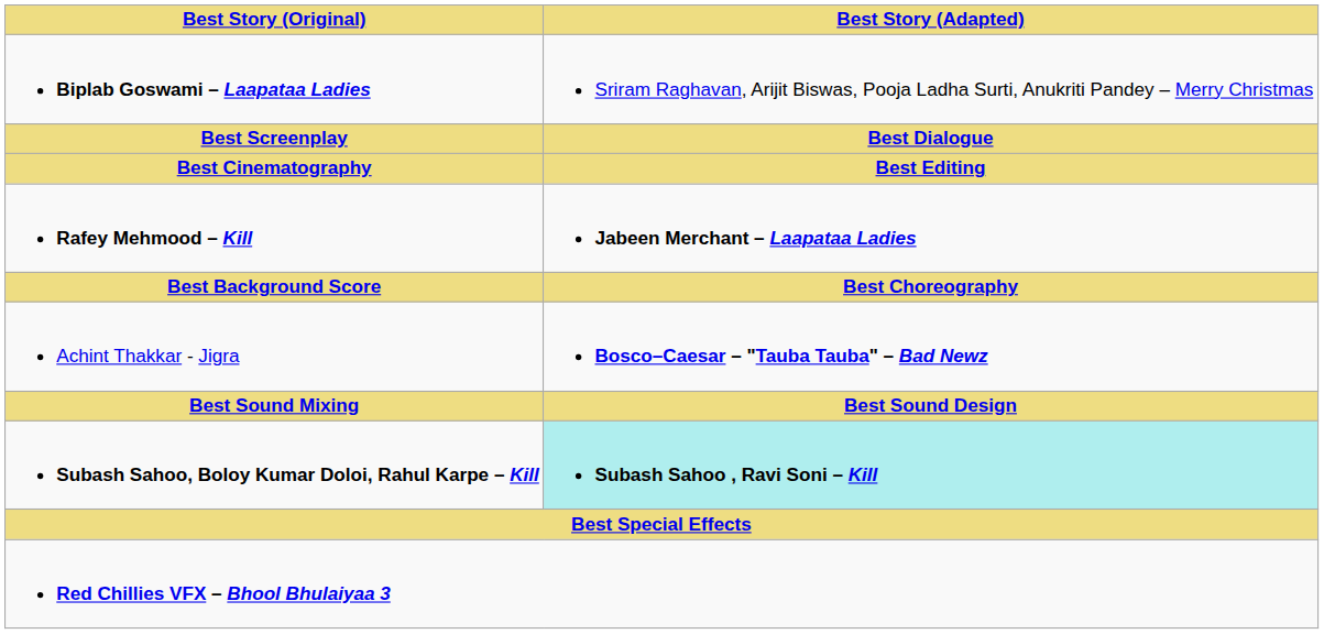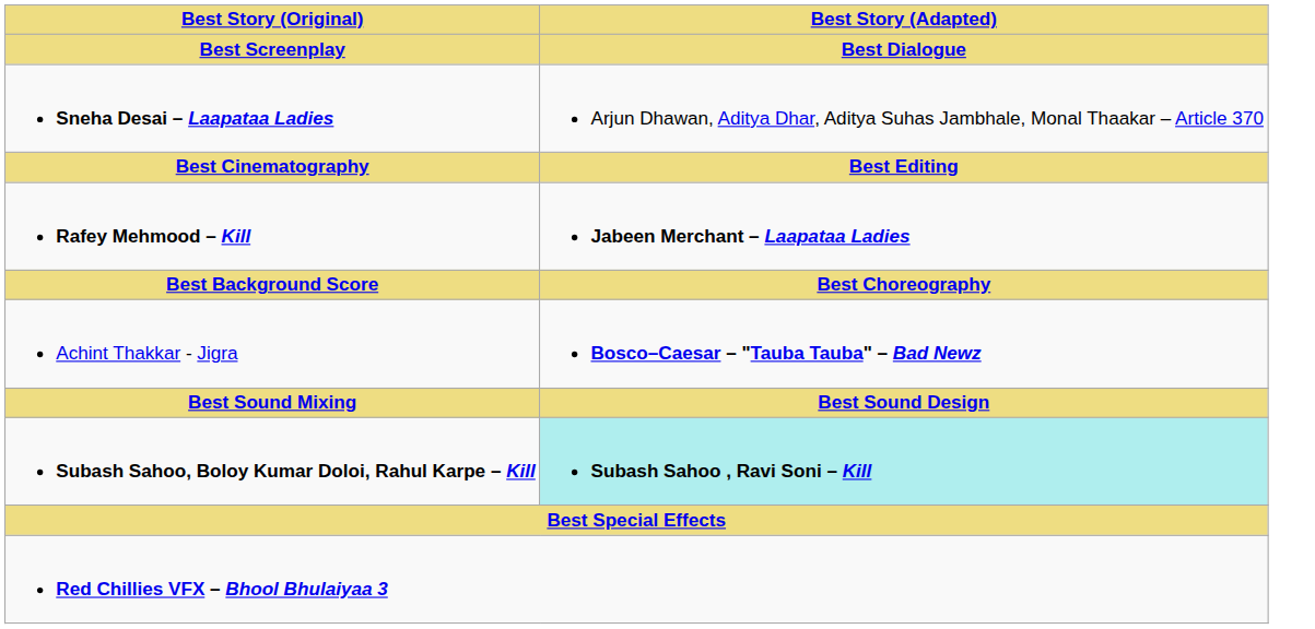- row: Biplab Goswami – Laapataa Ladies | Sriram Raghavan, Arijit Biswas, Pooja Ladha Surti, Anukriti Pandey – Merry Christmas
+ row: Sneha Desai – Laapataa Ladies | Arjun Dhawan, Aditya Dhar, Aditya Suhas Jambhale, Monal Thaakar – Article 370
